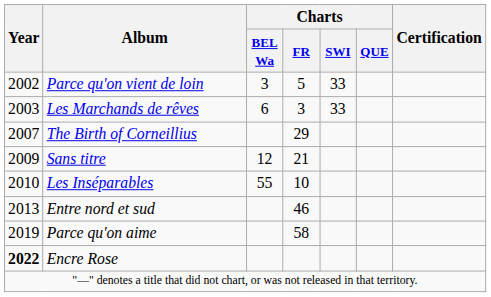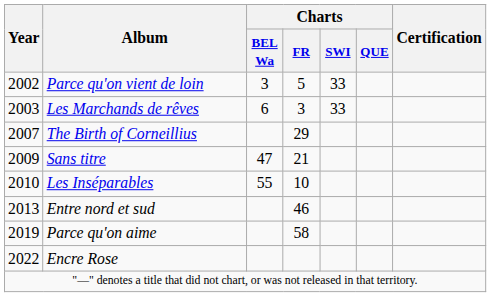Sans titre | Charts / BEL Wa: 12 -> 47
Encre Rose | Year: bold -> normal
